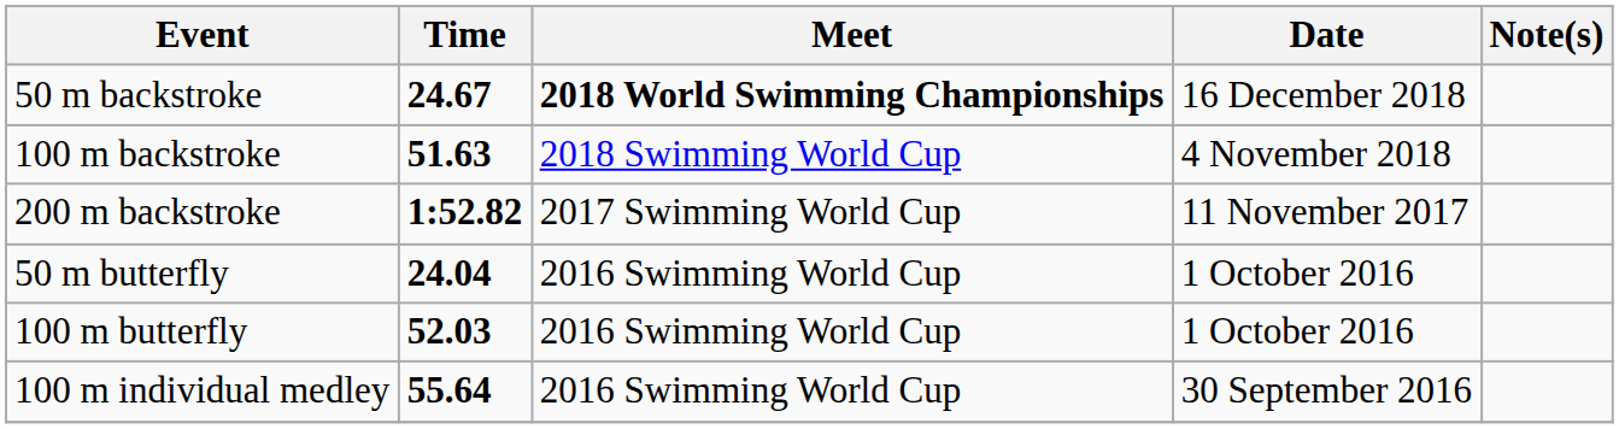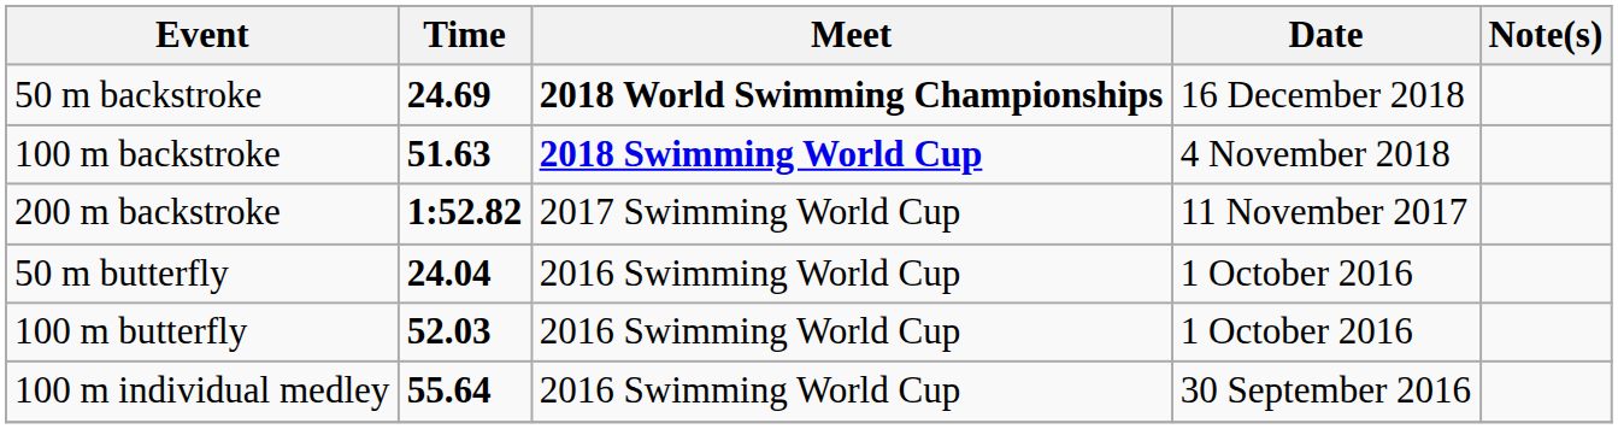50 m backstroke | Time: 24.67 -> 24.69
100 m backstroke | Meet: normal -> bold
